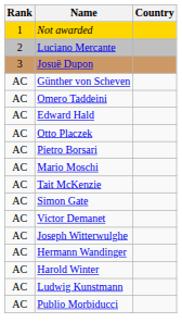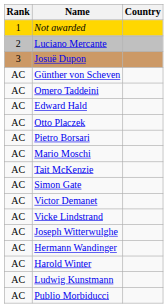+ row: AC | Vicke Lindstrand
